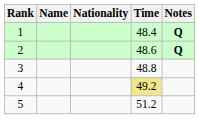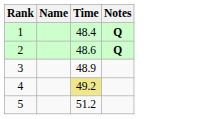- column: Nationality
3 | Time: 48.8 -> 48.9
